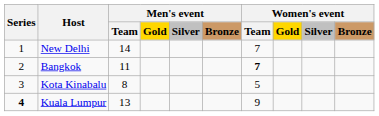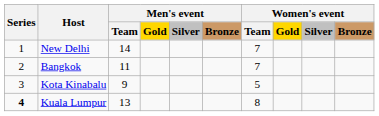Bangkok | Women's event / Team: bold -> normal
Kota Kinabalu | Men's event / Team: 8 -> 9
Kuala Lumpur | Women's event / Team: 9 -> 8
